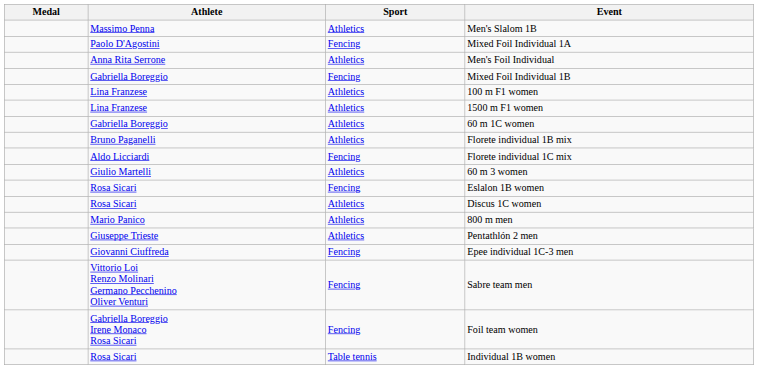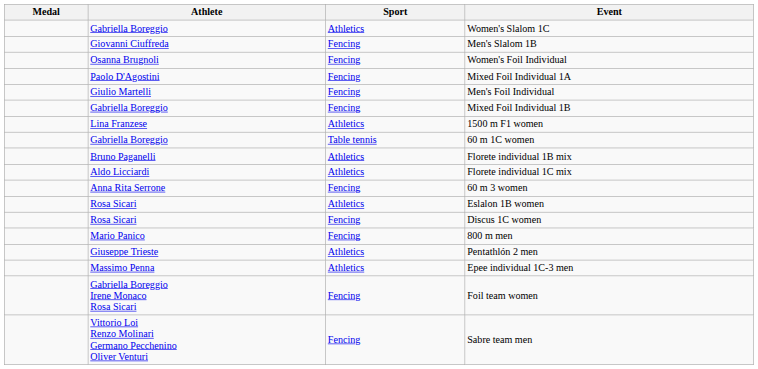+ row: Gabriella Boreggio | Athletics | Women's Slalom 1C
Men's Slalom 1B | Athlete: Massimo Penna -> Giovanni Ciuffreda
Men's Slalom 1B | Sport: Athletics -> Fencing
+ row: Osanna Brugnoli | Fencing | Women's Foil Individual
Men's Foil Individual | Athlete: Anna Rita Serrone -> Giulio Martelli
Men's Foil Individual | Sport: Athletics -> Fencing
- row: Lina Franzese | Athletics | 100 m F1 women
60 m 1C women | Sport: Athletics -> Table tennis
Florete individual 1C mix | Sport: Fencing -> Athletics
60 m 3 women | Athlete: Giulio Martelli -> Anna Rita Serrone
60 m 3 women | Sport: Athletics -> Fencing
Eslalon 1B women | Sport: Fencing -> Athletics
Discus 1C women | Sport: Athletics -> Fencing
800 m men | Sport: Athletics -> Fencing
Epee individual 1C-3 men | Athlete: Giovanni Ciuffreda -> Massimo Penna
Epee individual 1C-3 men | Sport: Fencing -> Athletics
rows swapped: Sabre team men <-> Foil team women
- row: Rosa Sicari | Table tennis | Individual 1B women
